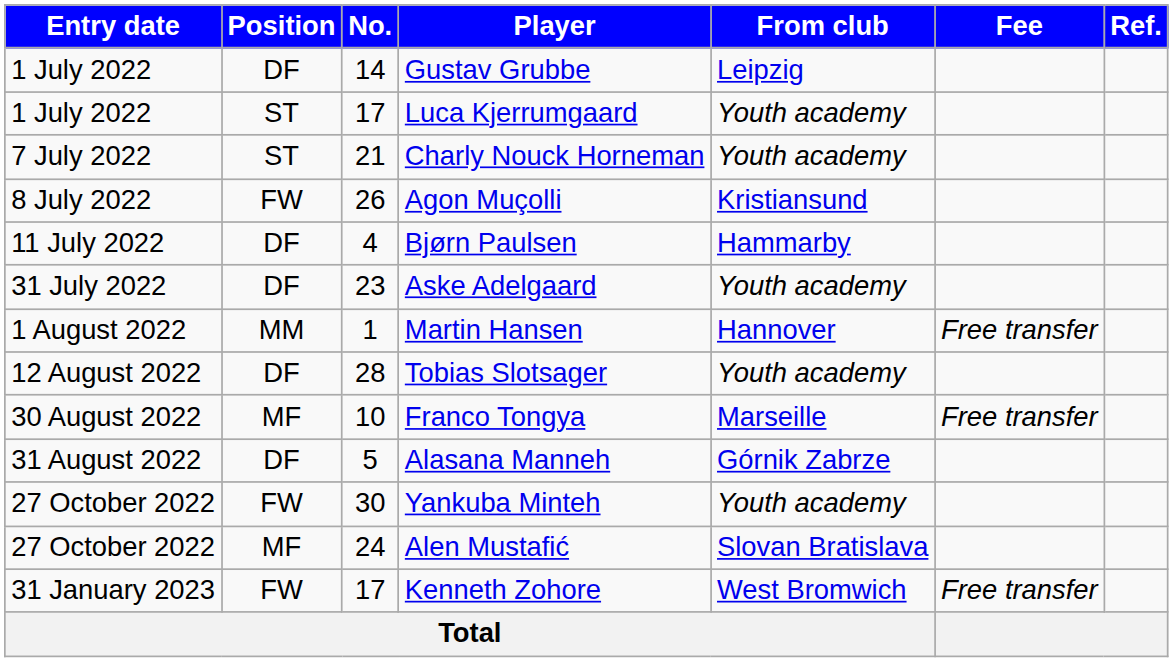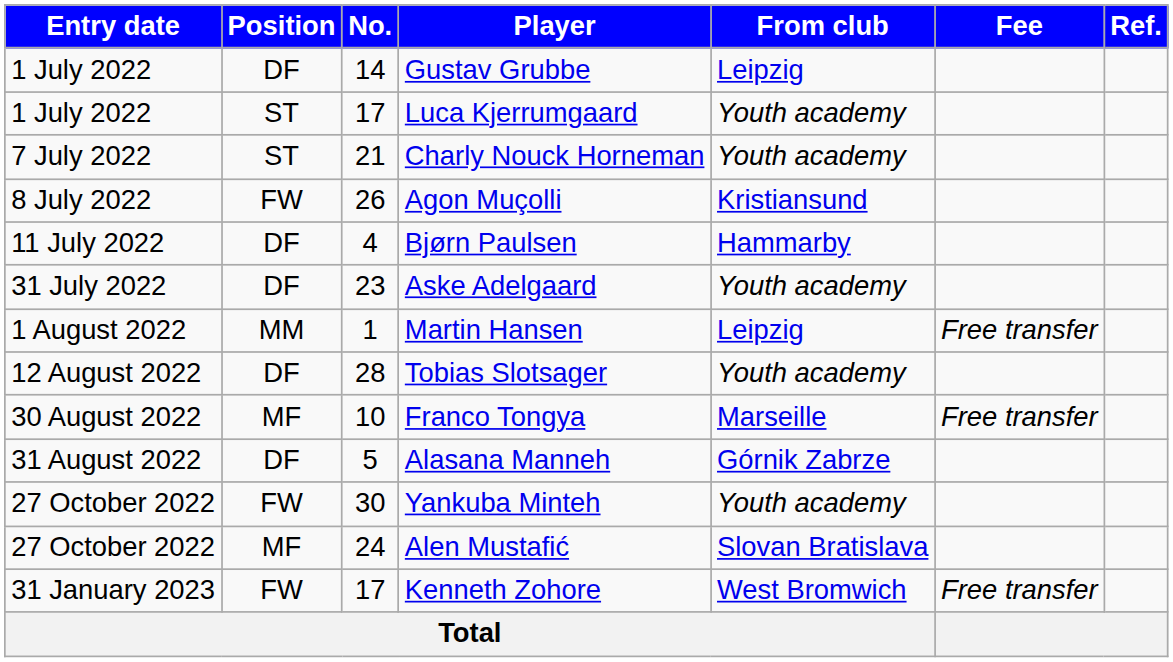Martin Hansen | From club: Hannover -> Leipzig
